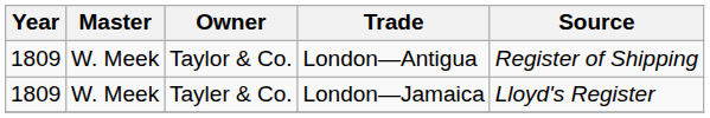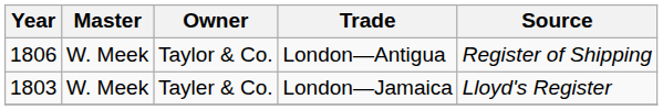Taylor & Co. | Year: 1809 -> 1806
Tayler & Co. | Year: 1809 -> 1803
